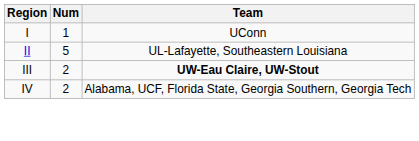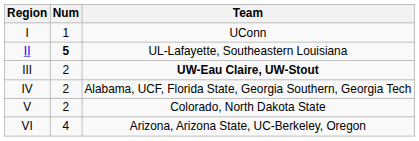II | Num: normal -> bold
+ row: V | 2 | Colorado, North Dakota State
+ row: VI | 4 | Arizona, Arizona State, UC-Berkeley, Oregon
